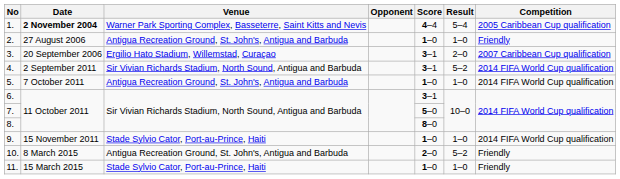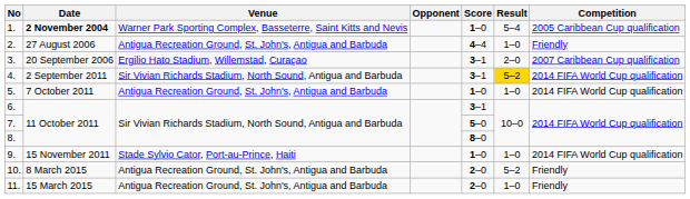1. | Score: 4–4 -> 1–0
2. | Score: 1–0 -> 4–4
4. | Result: no background -> gold background
11. | Venue: Stade Sylvio Cator, Port-au-Prince, Haiti -> Antigua Recreation Ground, St. John's, Antigua and Barbuda
11. | Score: 1–0 -> 2–0
